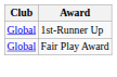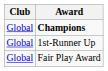+ row: Global | Champions
